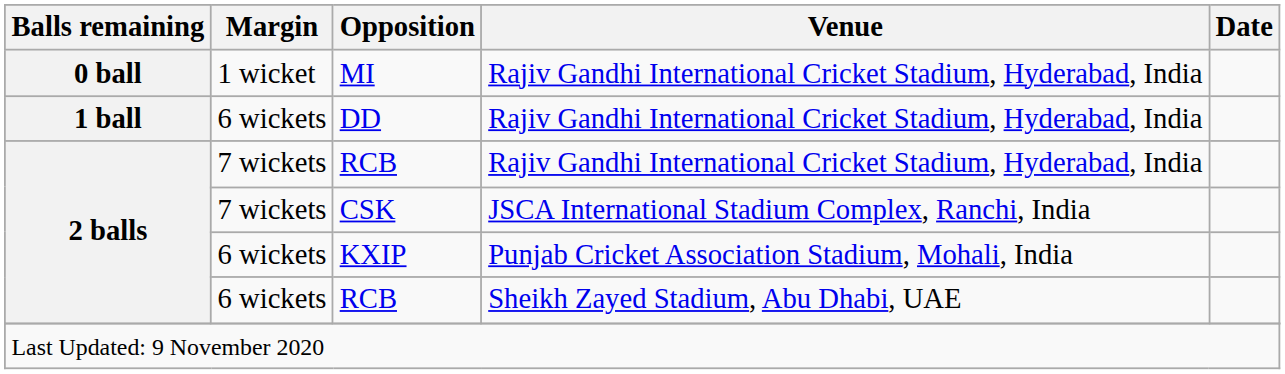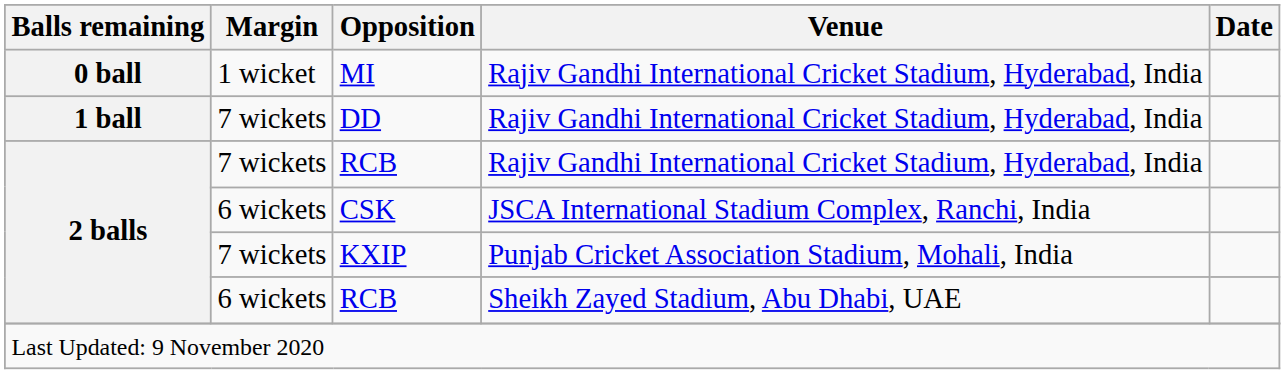DD | Margin: 6 wickets -> 7 wickets
CSK | Margin: 7 wickets -> 6 wickets
KXIP | Margin: 6 wickets -> 7 wickets
